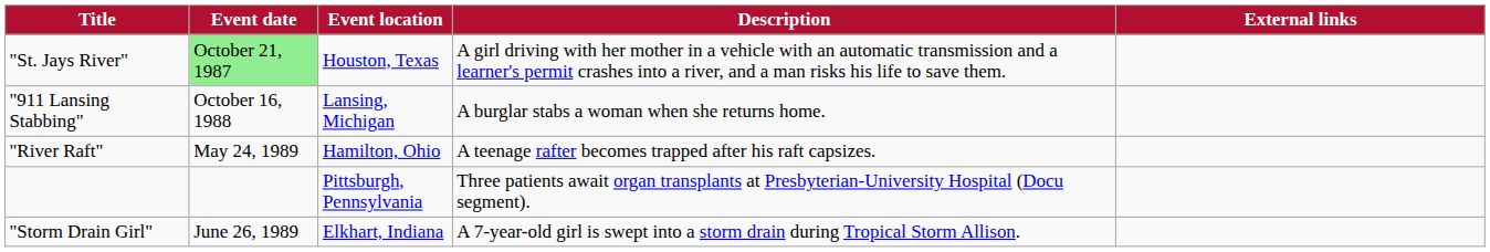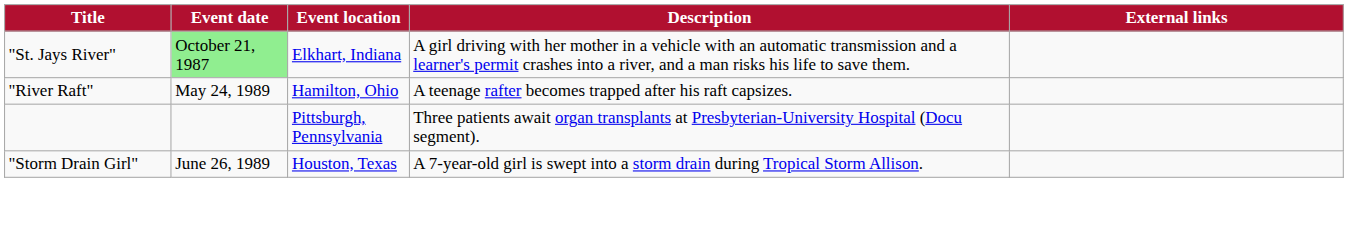"St. Jays River" | Event location: Houston, Texas -> Elkhart, Indiana
- row: "911 Lansing Stabbing" | October 16, 1988 | Lansing, Michigan | A burglar stabs a woman when she returns home.
"Storm Drain Girl" | Event location: Elkhart, Indiana -> Houston, Texas
